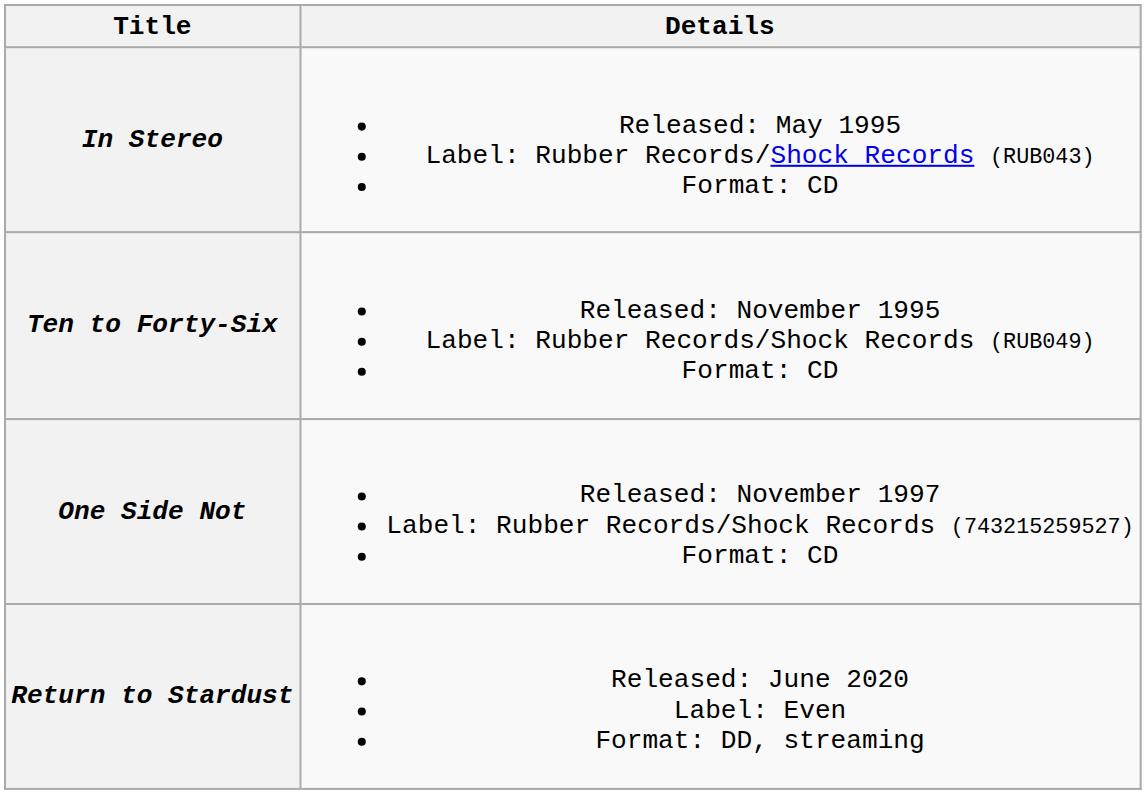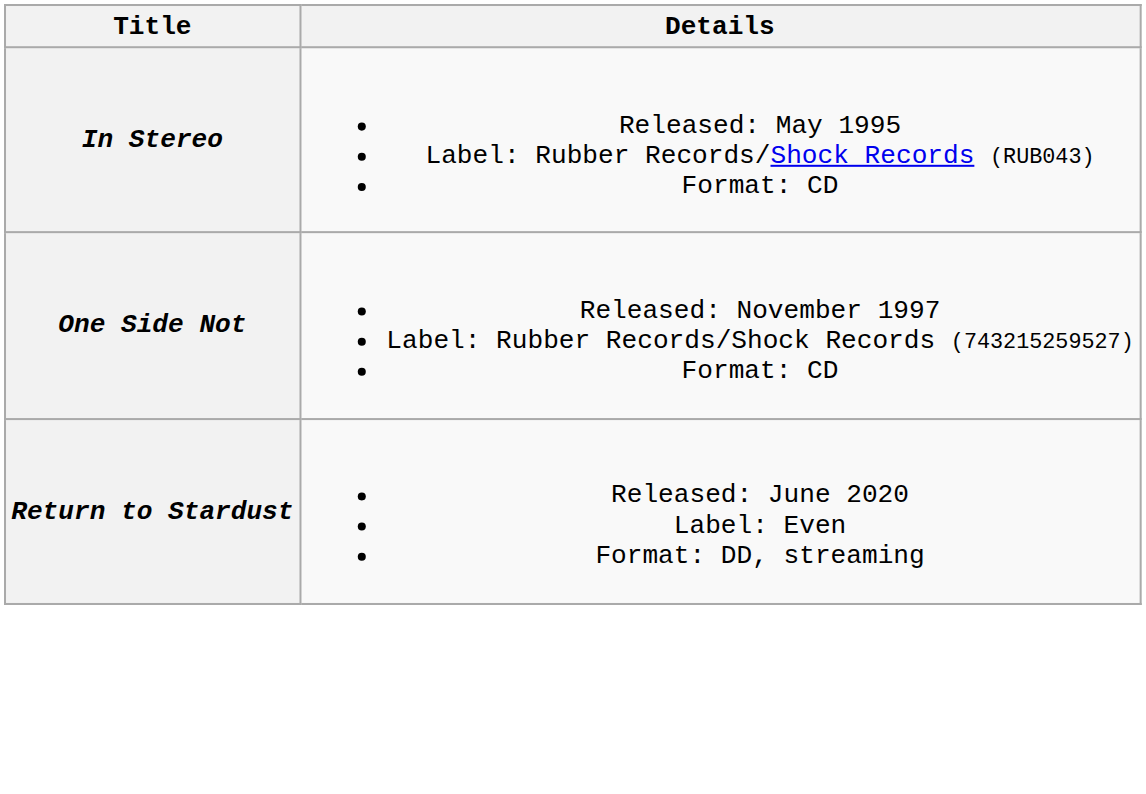- row: Ten to Forty-Six | Released: November 1995 Label: Rubber Records/Shock Records (RUB049) Format: CD
